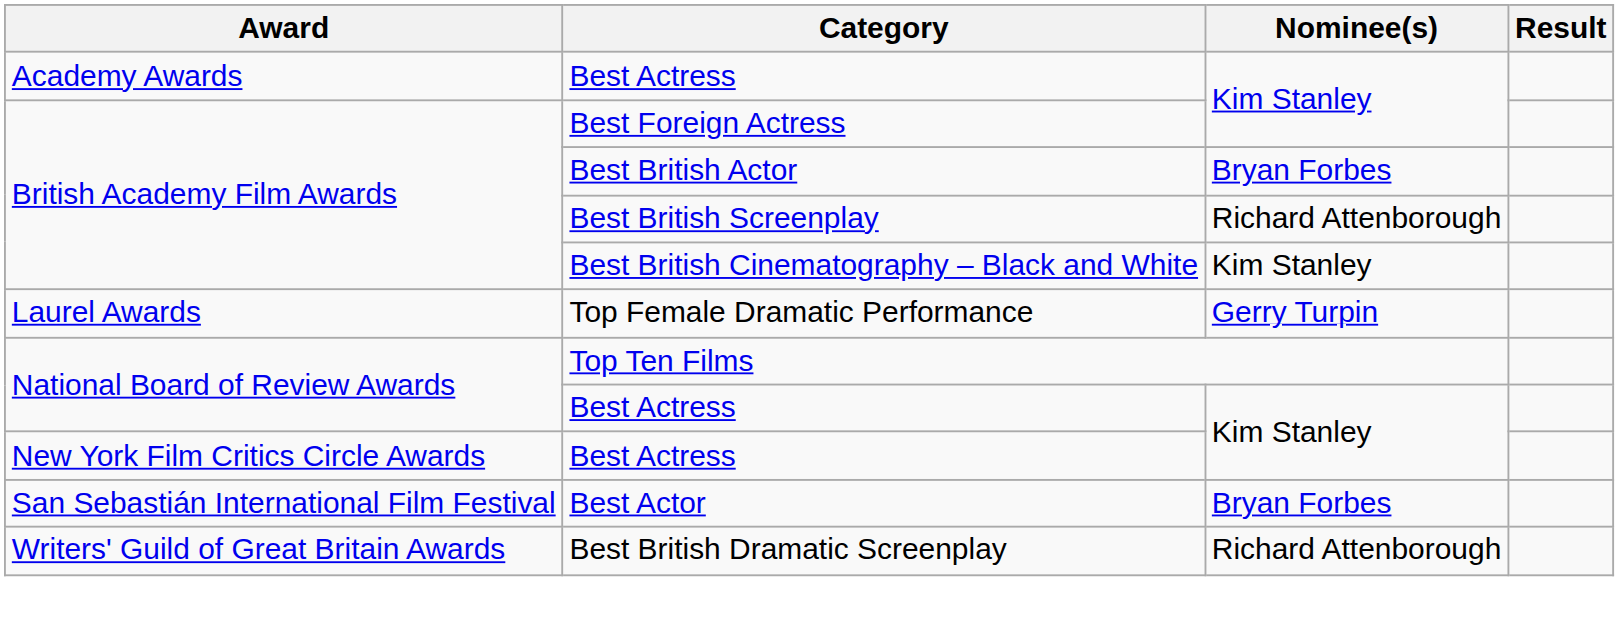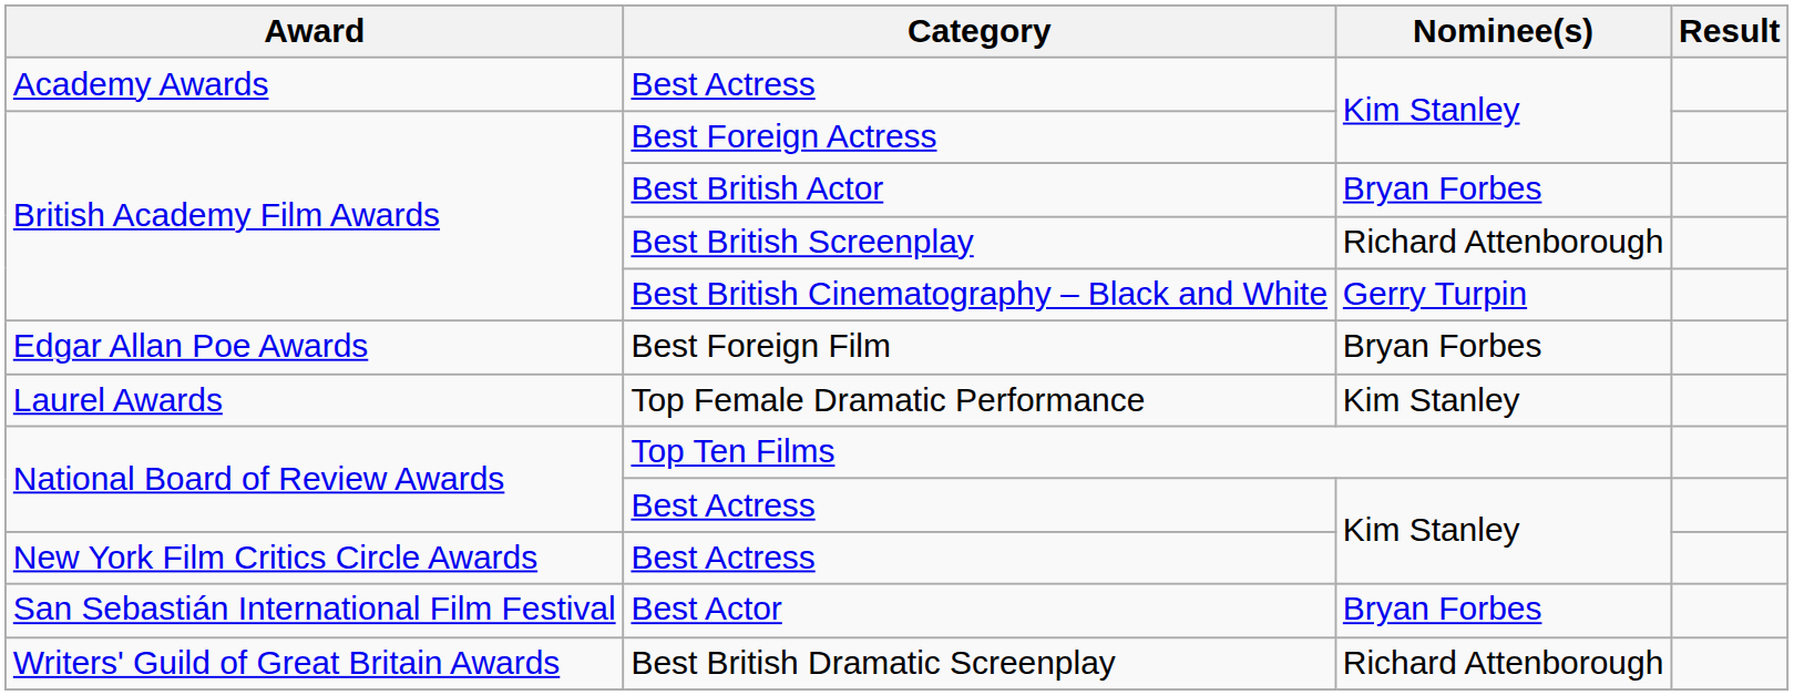Best British Cinematography – Black and White | Nominee(s): Kim Stanley -> Gerry Turpin
+ row: Edgar Allan Poe Awards | Best Foreign Film | Bryan Forbes
Top Female Dramatic Performance | Nominee(s): Gerry Turpin -> Kim Stanley
